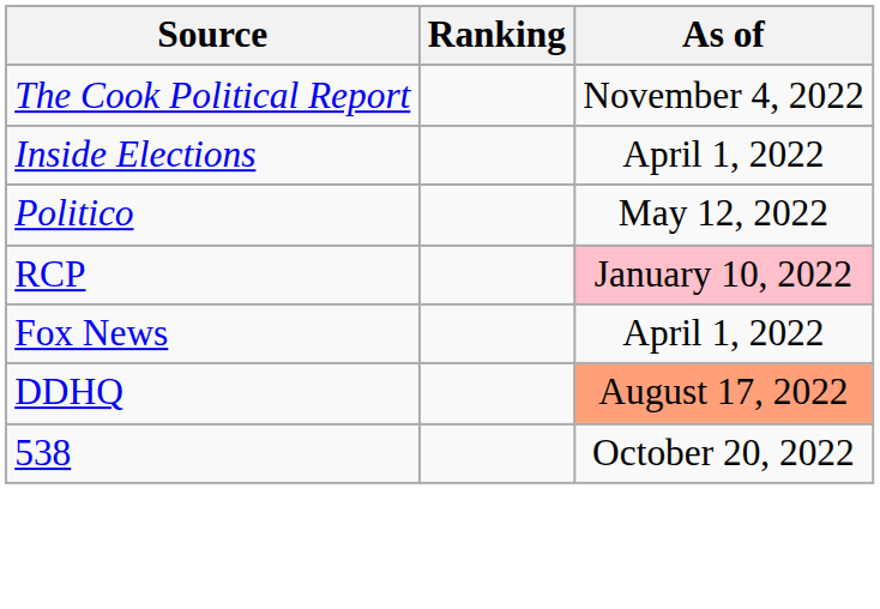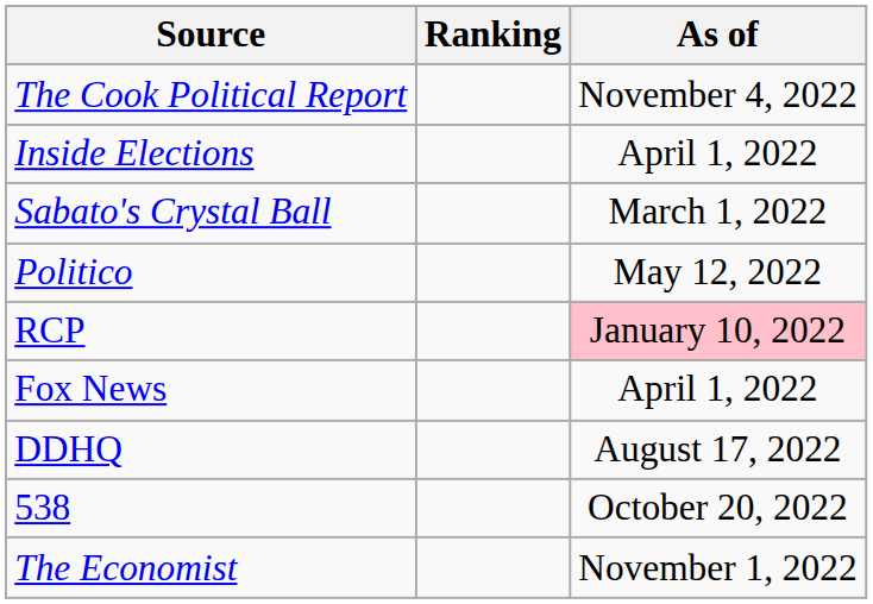+ row: Sabato's Crystal Ball | March 1, 2022
DDHQ | As of: lightsalmon background -> no background
+ row: The Economist | November 1, 2022
